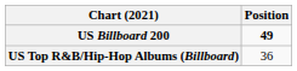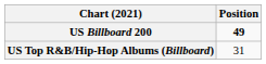US Top R&B/Hip-Hop Albums (Billboard) | Position: 36 -> 31
